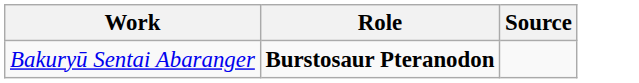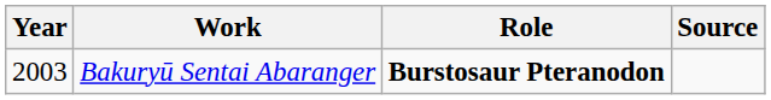+ column: Year | 2003
